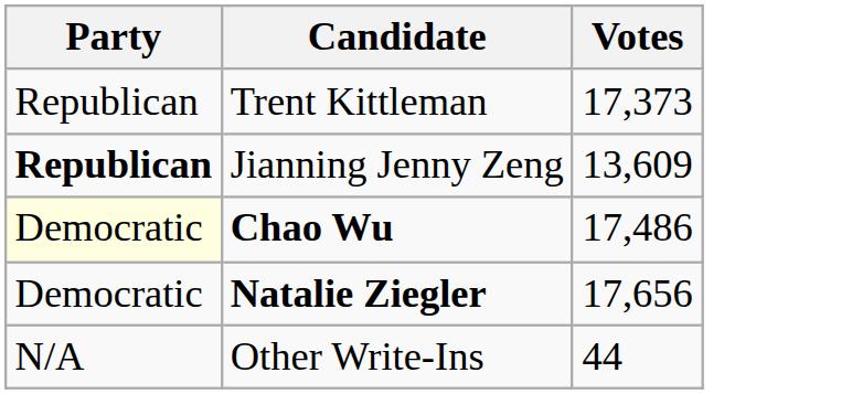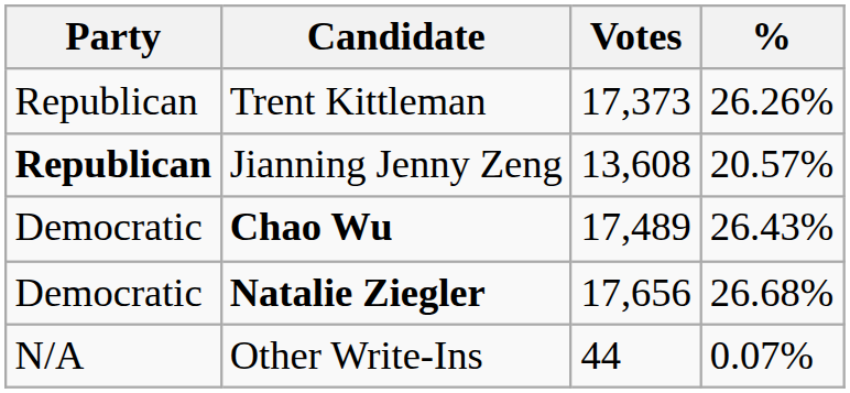+ column: % | 26.26% | 20.57% | 26.43% | 26.68% | 0.07%
Jianning Jenny Zeng | Votes: 13,609 -> 13,608
Chao Wu | Party: lightyellow background -> no background
Chao Wu | Votes: 17,486 -> 17,489
